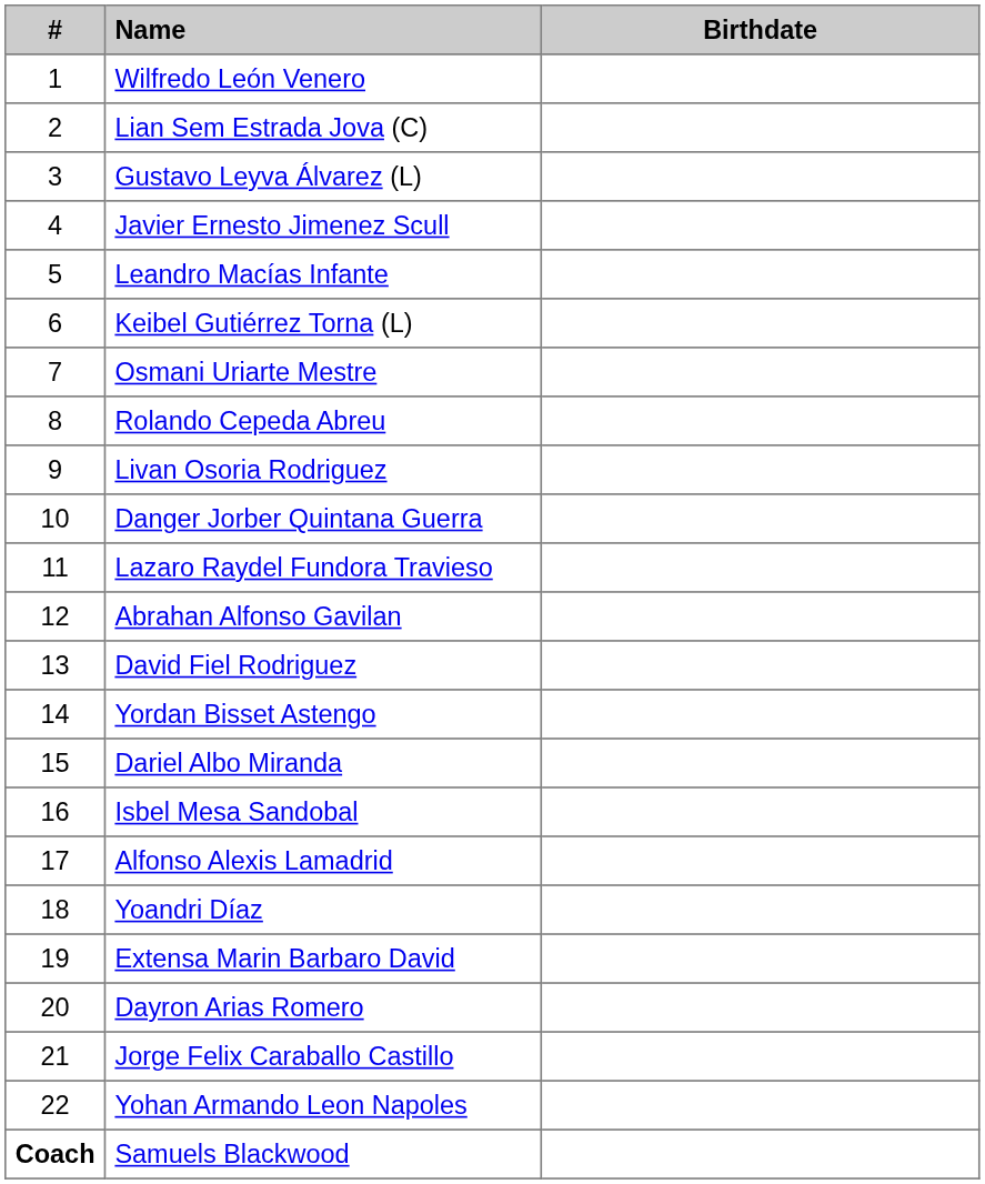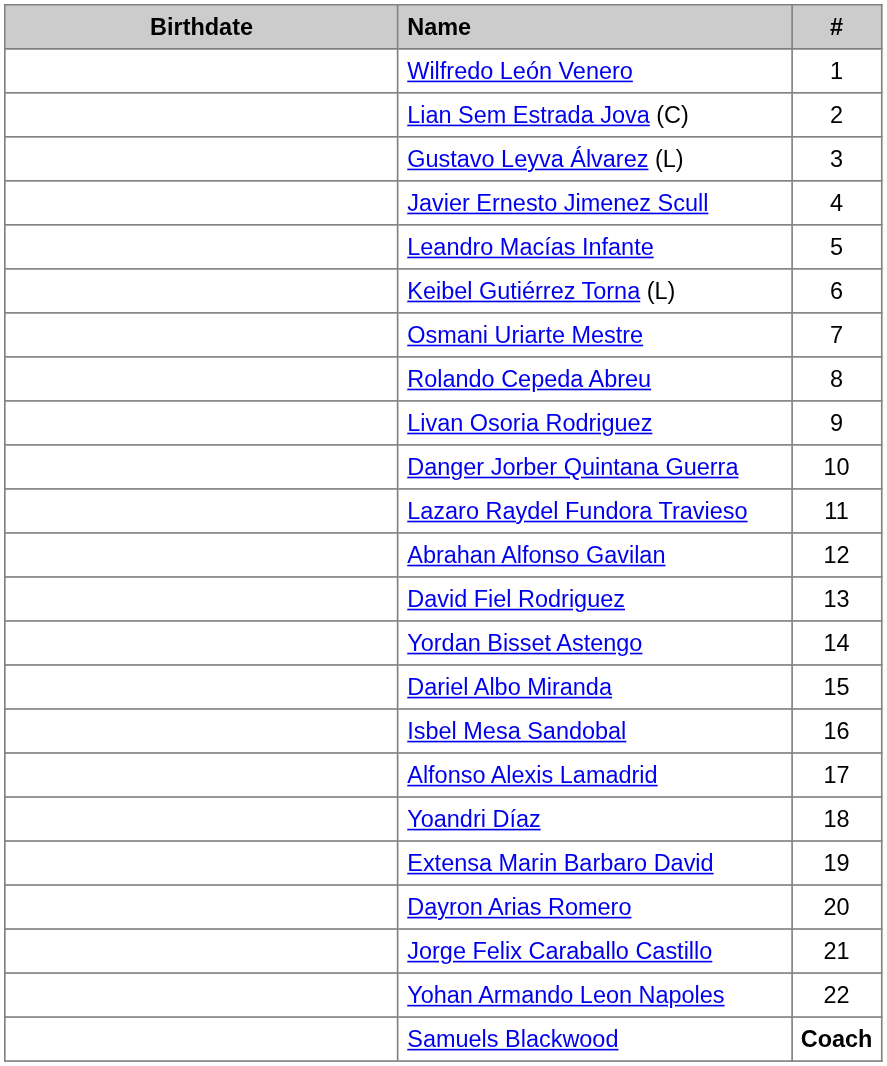columns swapped: # <-> Birthdate
